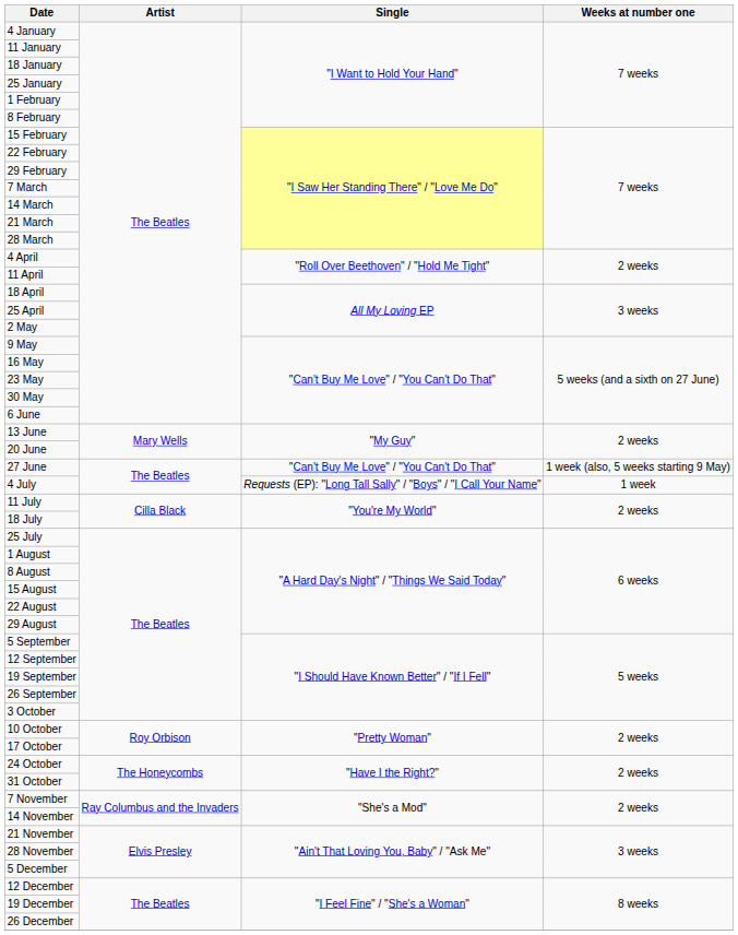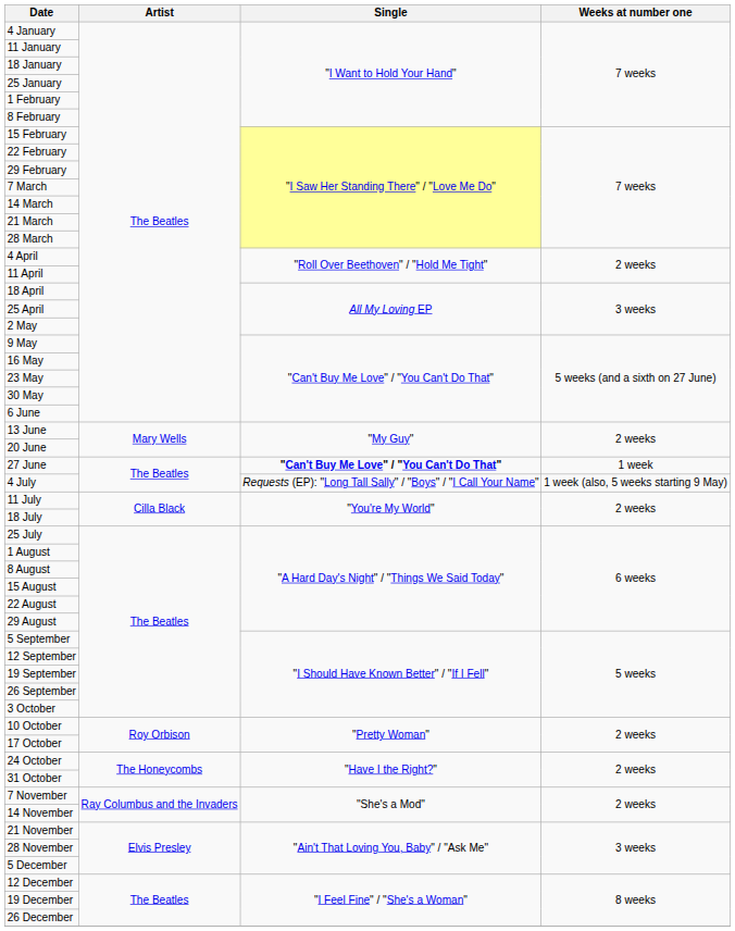27 June | Single: normal -> bold
27 June | Weeks at number one: 1 week (also, 5 weeks starting 9 May) -> 1 week
4 July | Weeks at number one: 1 week -> 1 week (also, 5 weeks starting 9 May)
